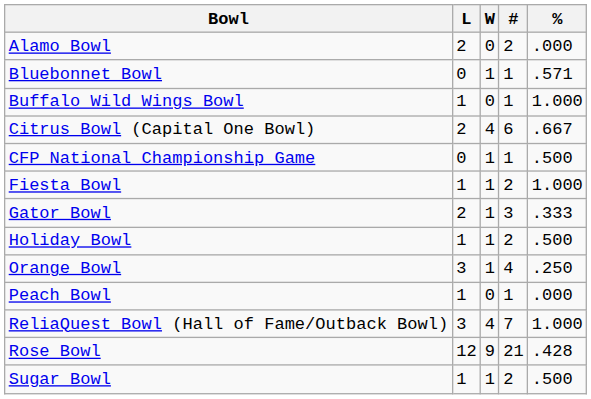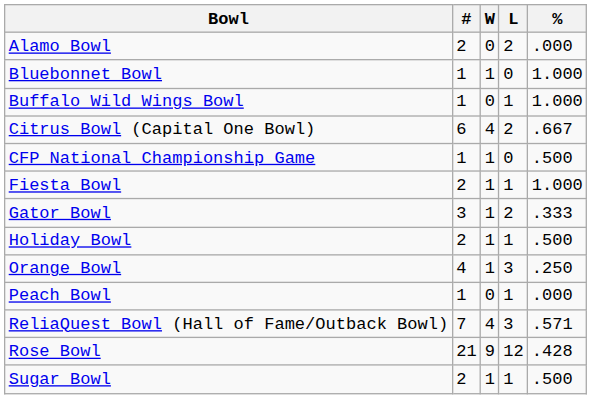columns swapped: # <-> L
Bluebonnet Bowl | %: .571 -> 1.000
ReliaQuest Bowl (Hall of Fame/Outback Bowl) | %: 1.000 -> .571
